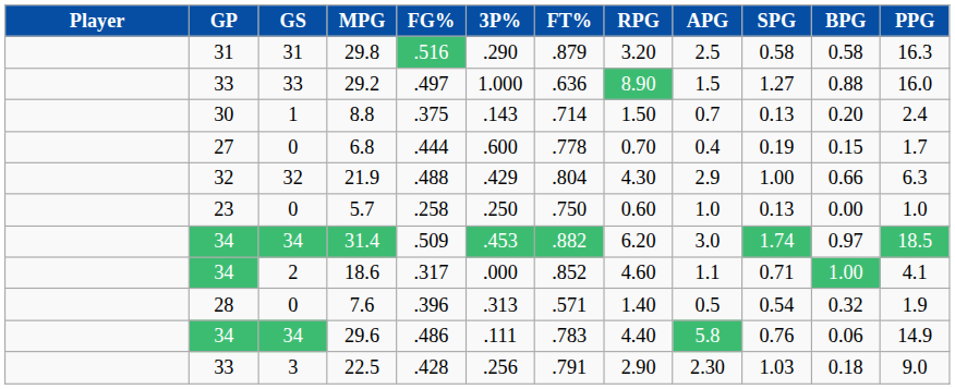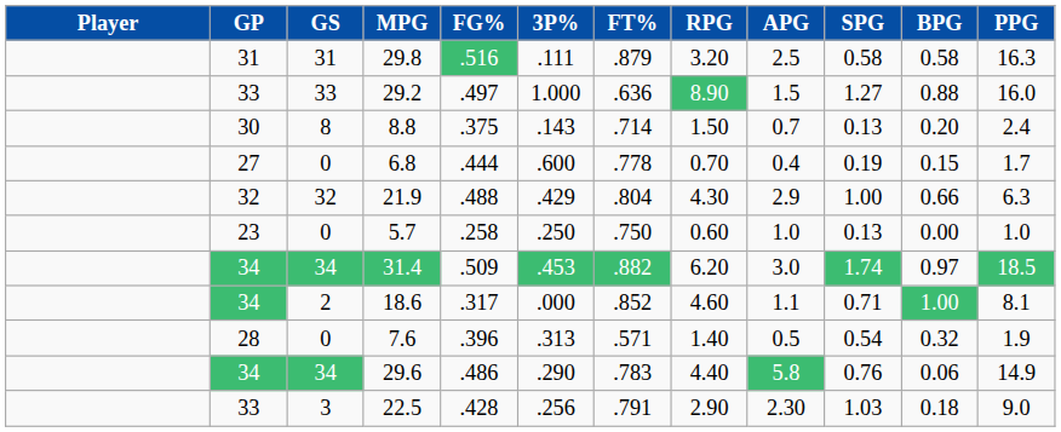29.8 | 3P%: .290 -> .111
8.8 | GS: 1 -> 8
18.6 | PPG: 4.1 -> 8.1
29.6 | 3P%: .111 -> .290
